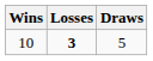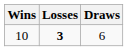10 | Draws: 5 -> 6
